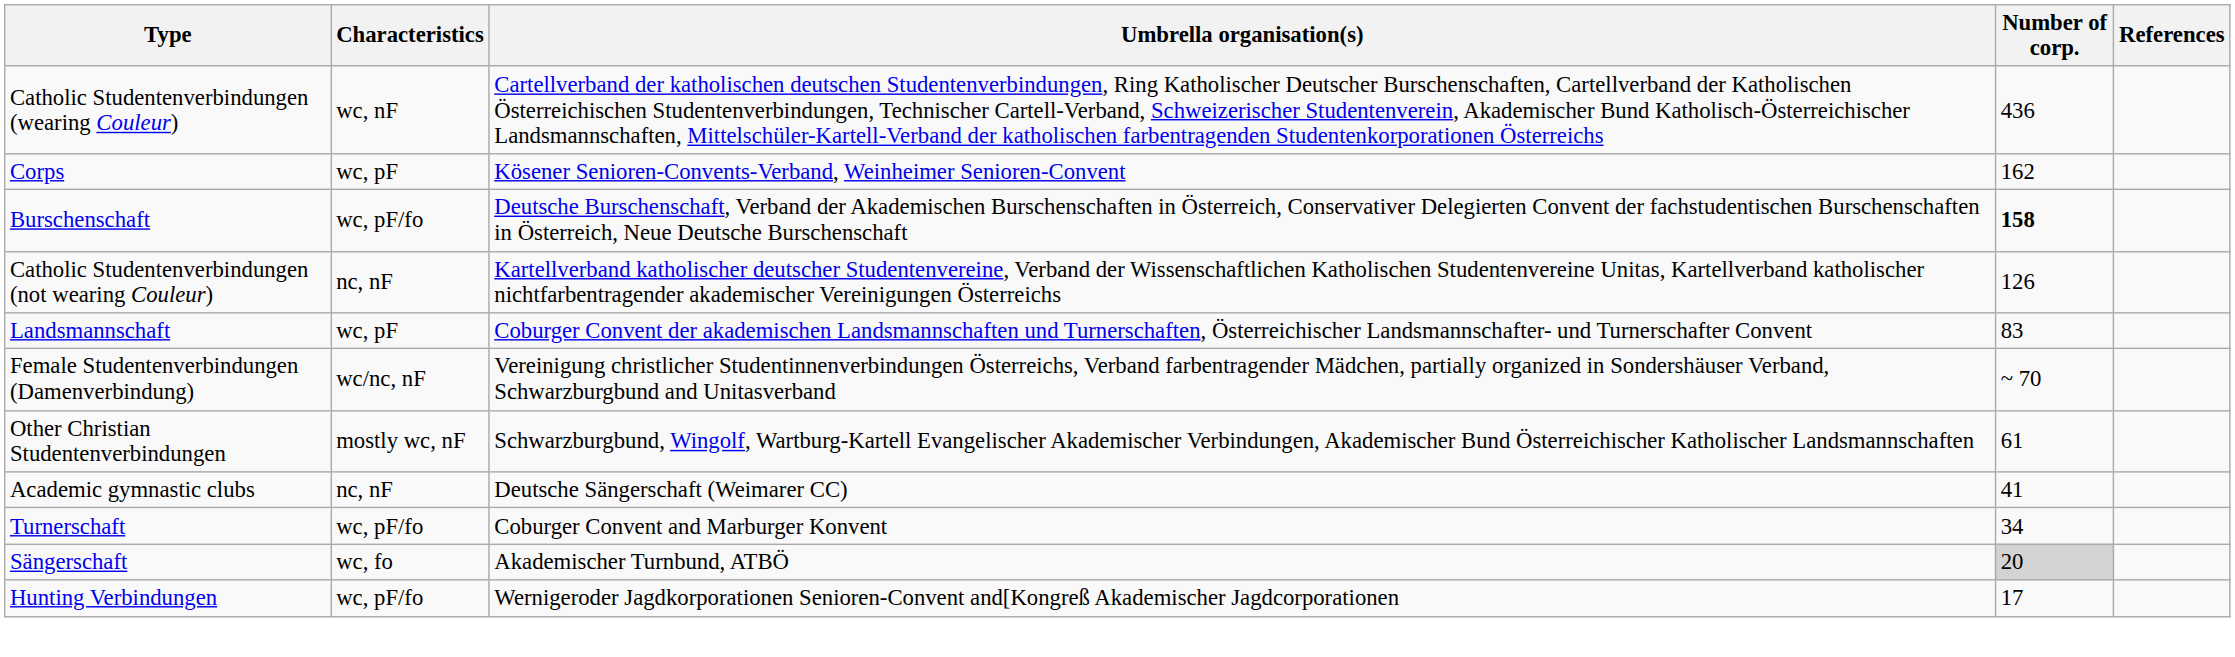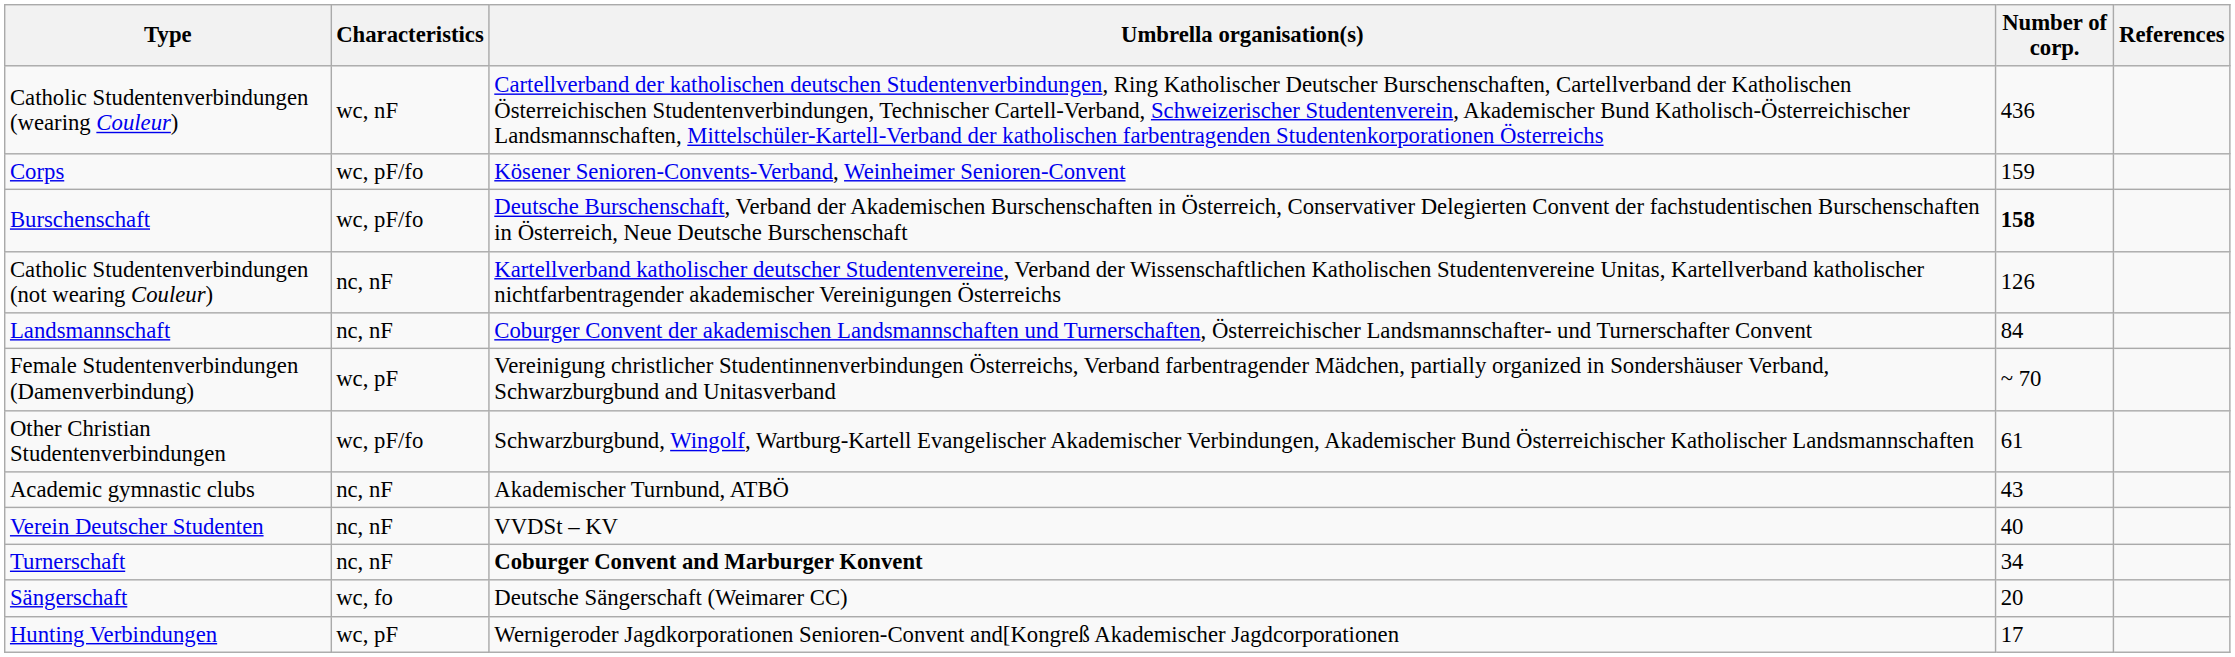Corps | Characteristics: wc, pF -> wc, pF/fo
Corps | Number of corp.: 162 -> 159
Landsmannschaft | Characteristics: wc, pF -> nc, nF
Landsmannschaft | Number of corp.: 83 -> 84
Female Studentenverbindungen (Damenverbindung) | Characteristics: wc/nc, nF -> wc, pF
Other Christian Studentenverbindungen | Characteristics: mostly wc, nF -> wc, pF/fo
Academic gymnastic clubs | Umbrella organisation(s): Deutsche Sängerschaft (Weimarer CC) -> Akademischer Turnbund, ATBÖ
Academic gymnastic clubs | Number of corp.: 41 -> 43
+ row: Verein Deutscher Studenten | nc, nF | VVDSt – KV | 40
Turnerschaft | Characteristics: wc, pF/fo -> nc, nF
Turnerschaft | Umbrella organisation(s): normal -> bold
Sängerschaft | Umbrella organisation(s): Akademischer Turnbund, ATBÖ -> Deutsche Sängerschaft (Weimarer CC)
Sängerschaft | Number of corp.: lightgrey background -> no background
Hunting Verbindungen | Characteristics: wc, pF/fo -> wc, pF
